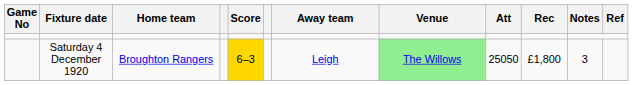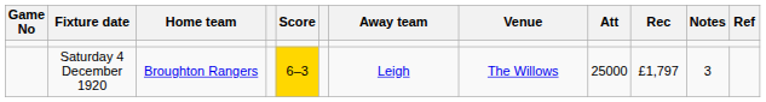Saturday 4 December 1920 | Venue: lightgreen background -> no background
Saturday 4 December 1920 | Att: 25050 -> 25000
Saturday 4 December 1920 | Rec: £1,800 -> £1,797
